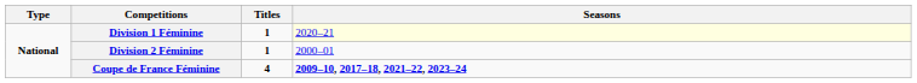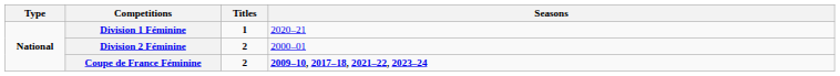Division 1 Féminine | Seasons: lightyellow background -> no background
Division 2 Féminine | Titles: 1 -> 2
Coupe de France Féminine | Titles: 4 -> 2
